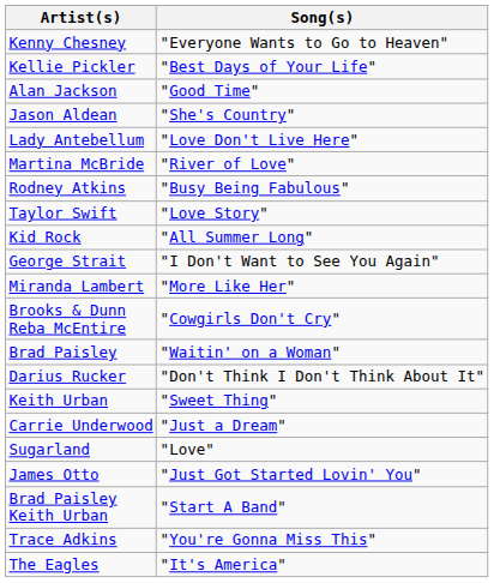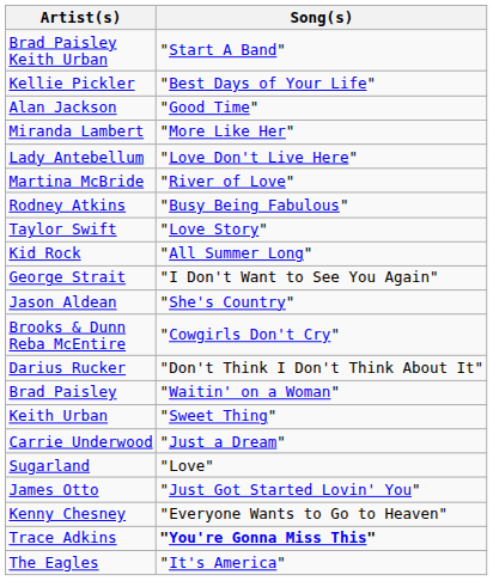rows swapped: Brad Paisley Keith Urban <-> Kenny Chesney
rows swapped: Miranda Lambert <-> Jason Aldean
rows swapped: Darius Rucker <-> Brad Paisley
Trace Adkins | Song(s): normal -> bold
